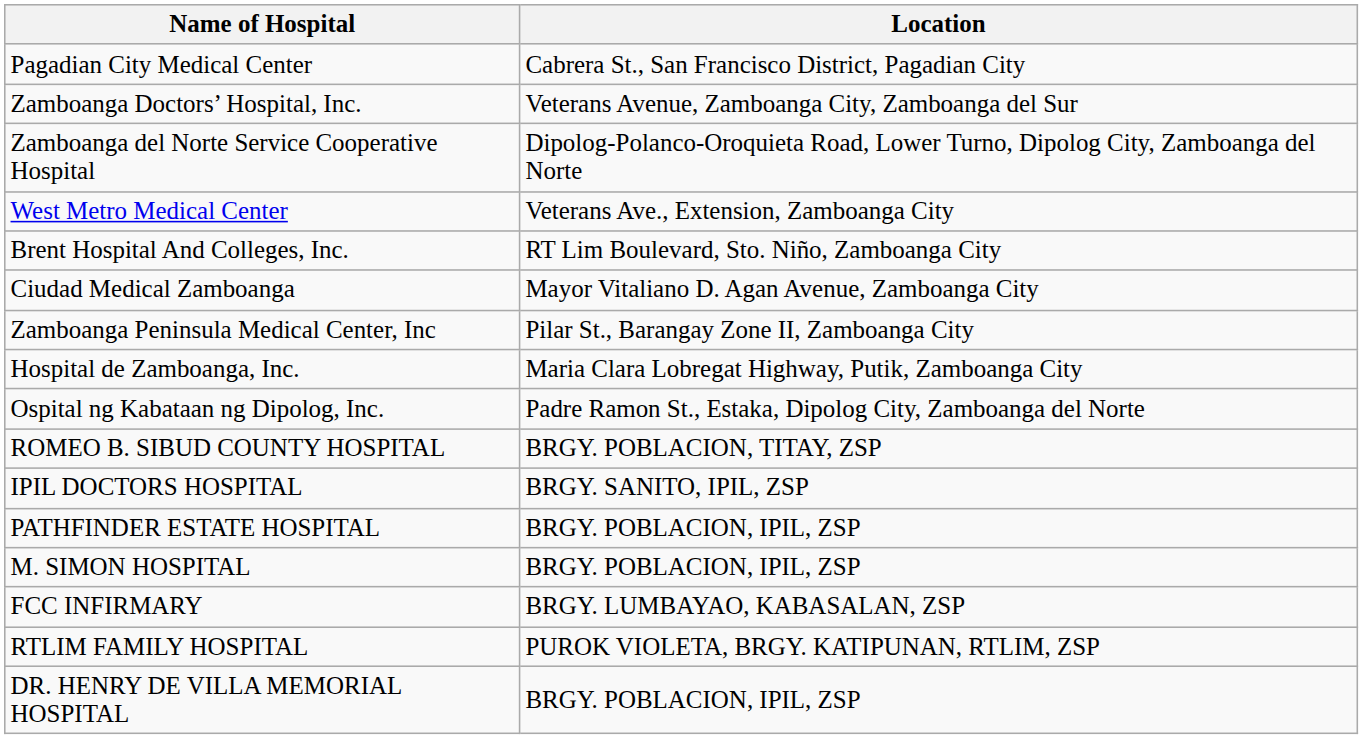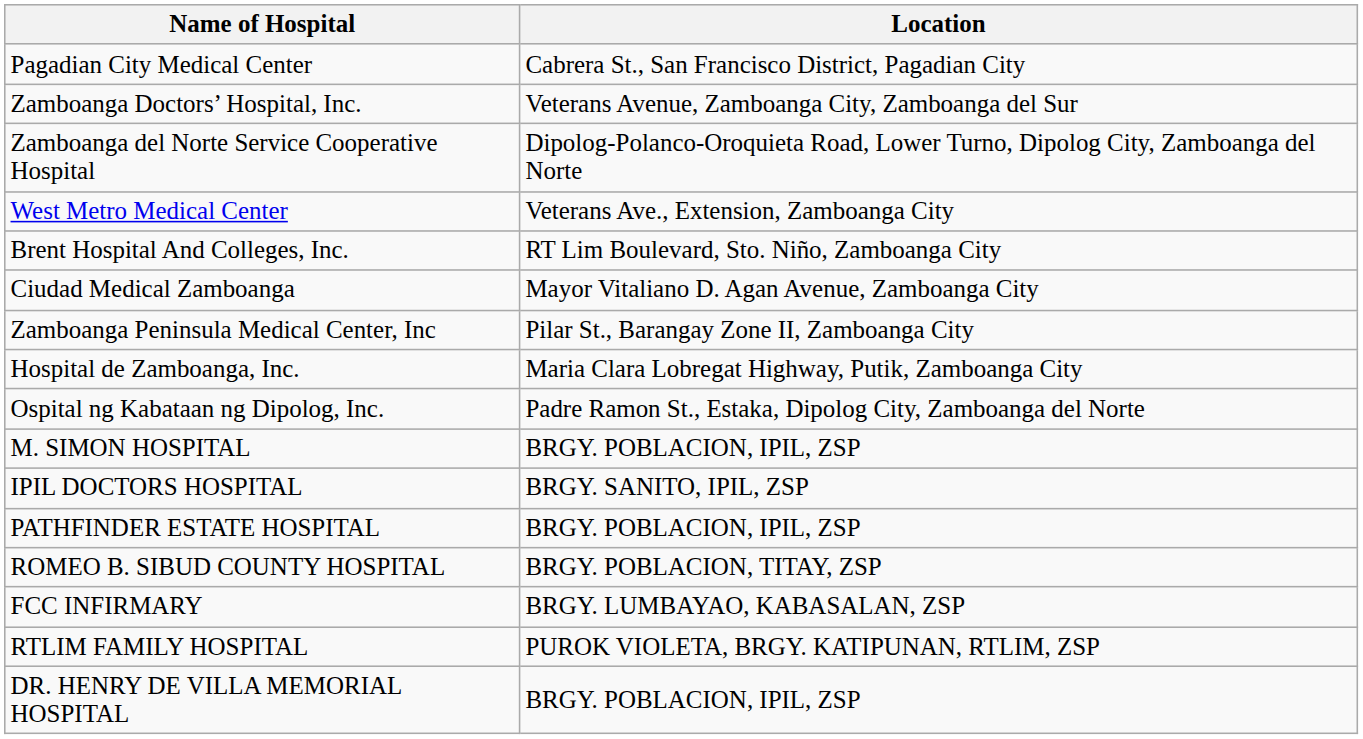rows swapped: M. SIMON HOSPITAL <-> ROMEO B. SIBUD COUNTY HOSPITAL
